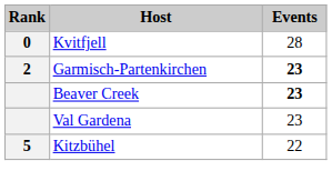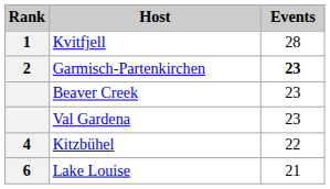Kvitfjell | Rank: 0 -> 1
Beaver Creek | Events: bold -> normal
Kitzbühel | Rank: 5 -> 4
+ row: 6 | Lake Louise | 21
